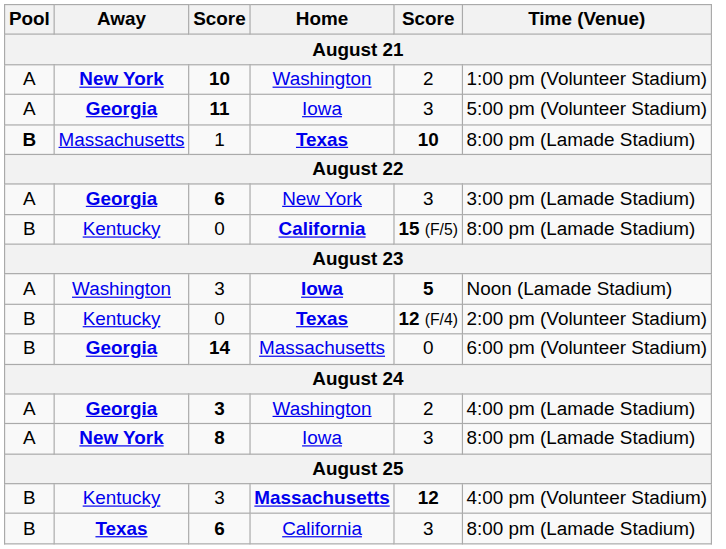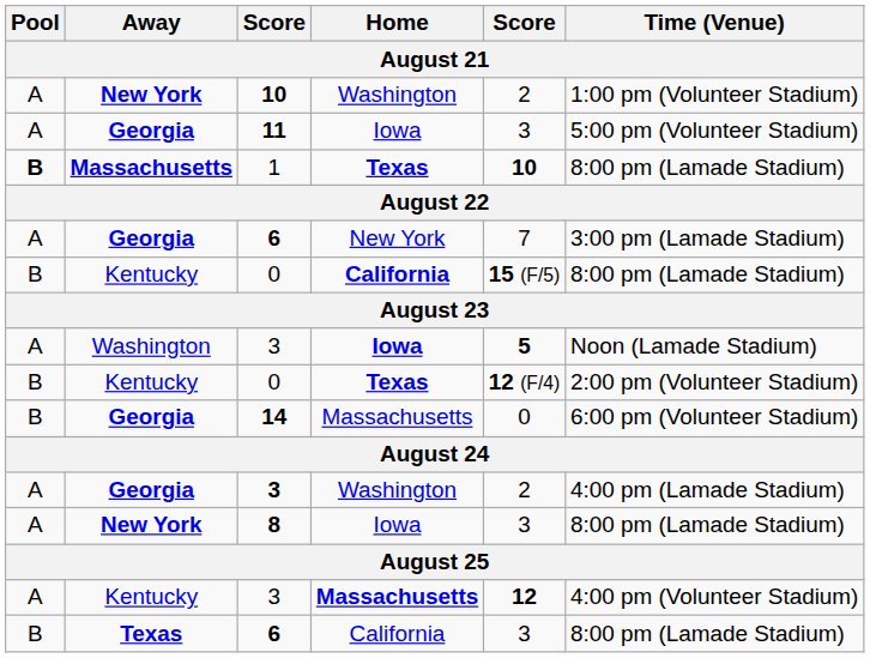1 | Away: normal -> bold
6 / New York | column 5: 3 -> 7
3 / Massachusetts | Pool: B -> A
